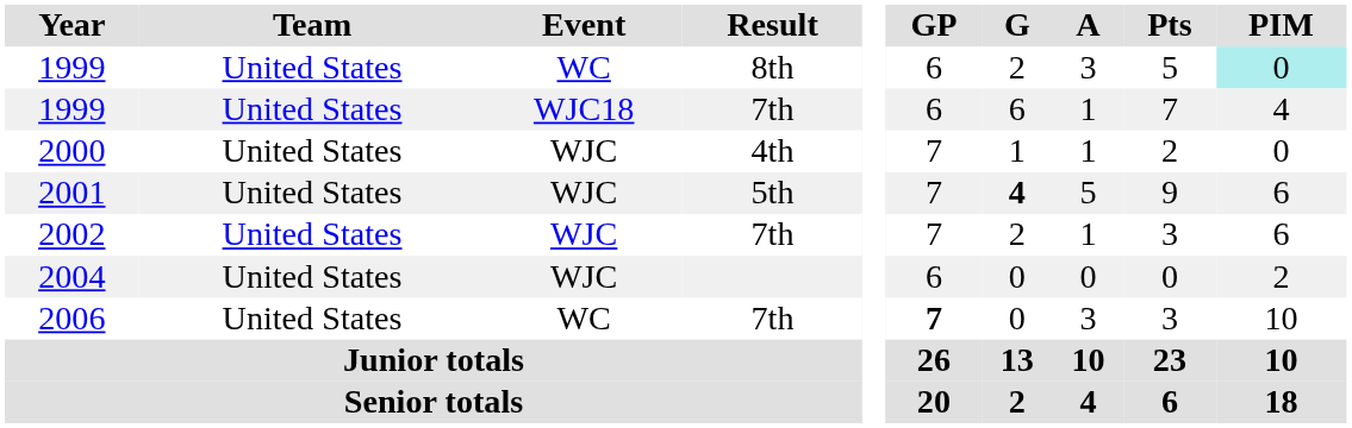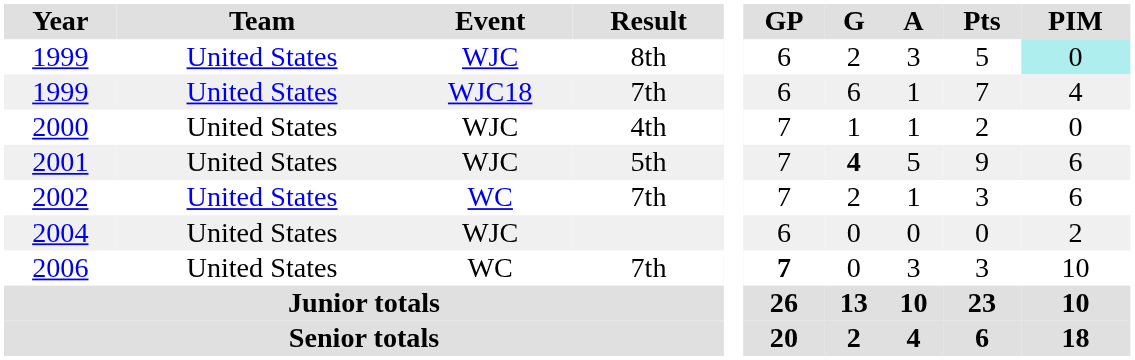1999 / 8th | Event: WC -> WJC
2002 | Event: WJC -> WC
